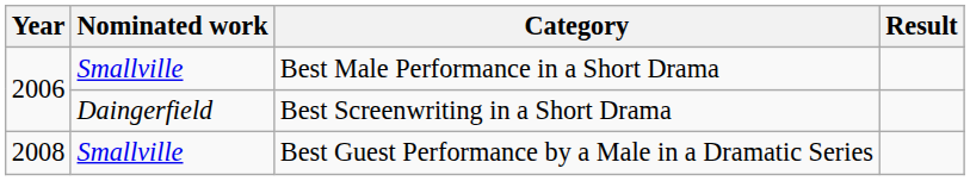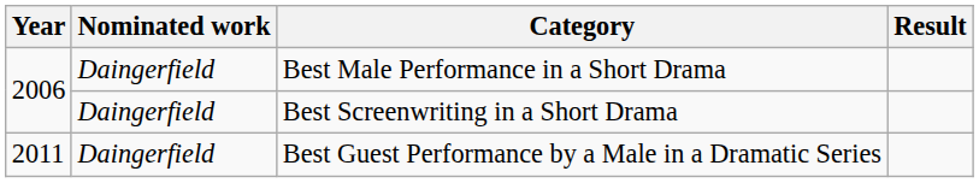Best Male Performance in a Short Drama | Nominated work: Smallville -> Daingerfield
Best Guest Performance by a Male in a Dramatic Series | Year: 2008 -> 2011
Best Guest Performance by a Male in a Dramatic Series | Nominated work: Smallville -> Daingerfield
